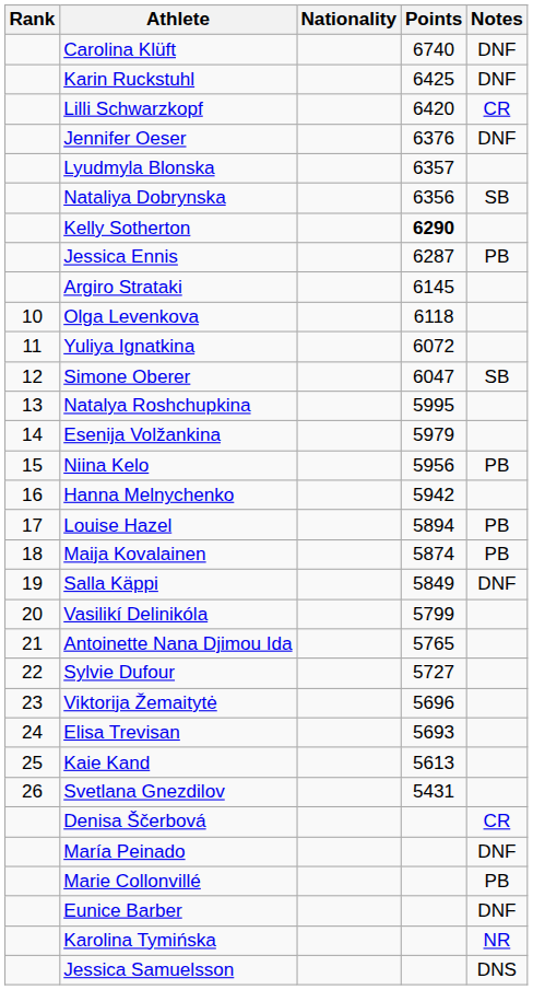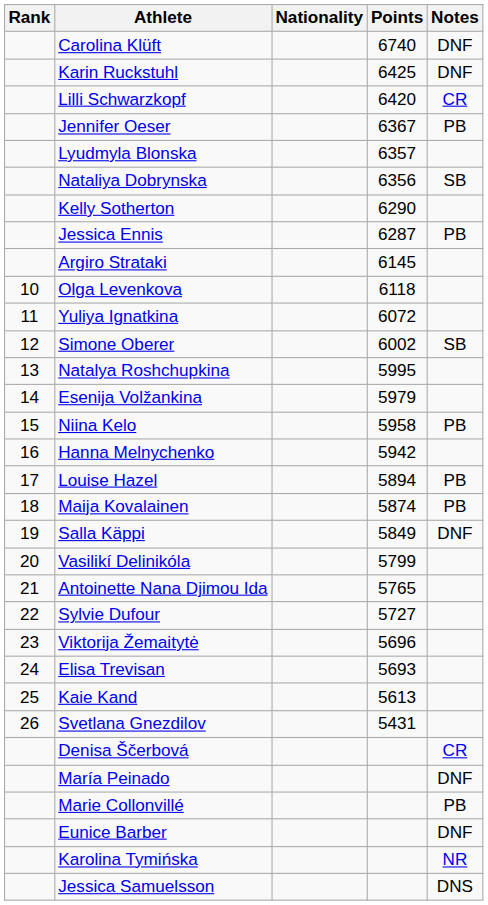Jennifer Oeser | Points: 6376 -> 6367
Jennifer Oeser | Notes: DNF -> PB
Kelly Sotherton | Points: bold -> normal
Simone Oberer | Points: 6047 -> 6002
Niina Kelo | Points: 5956 -> 5958
